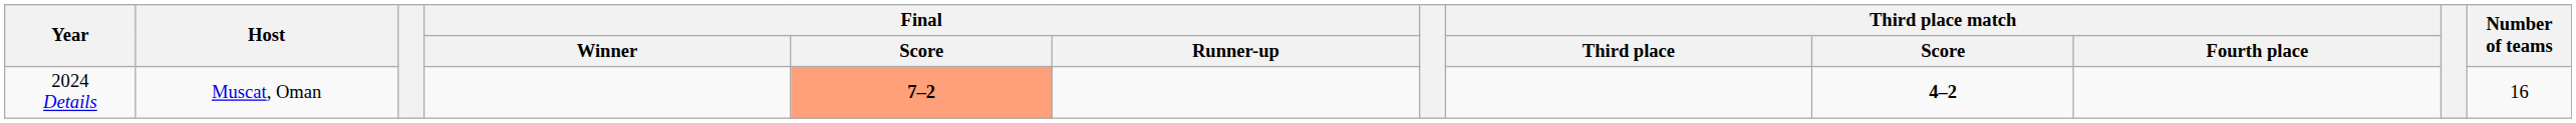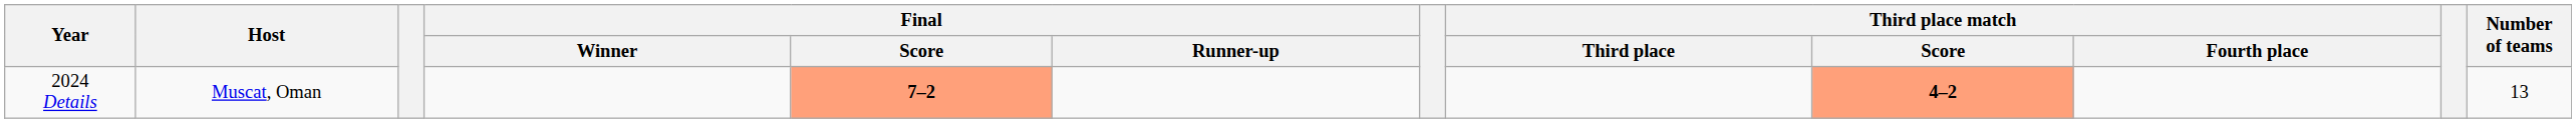2024 Details | Third place match / Score: no background -> lightsalmon background
2024 Details | Number of teams: 16 -> 13
